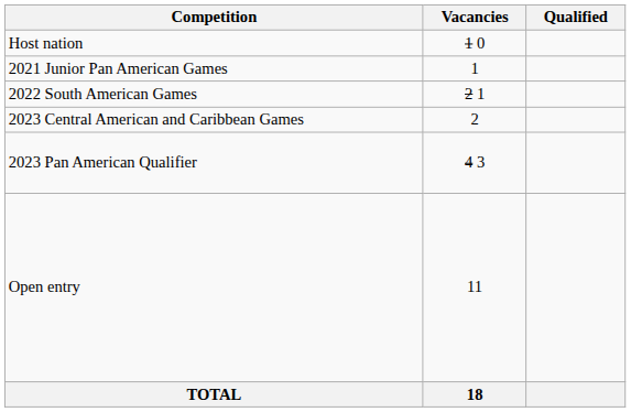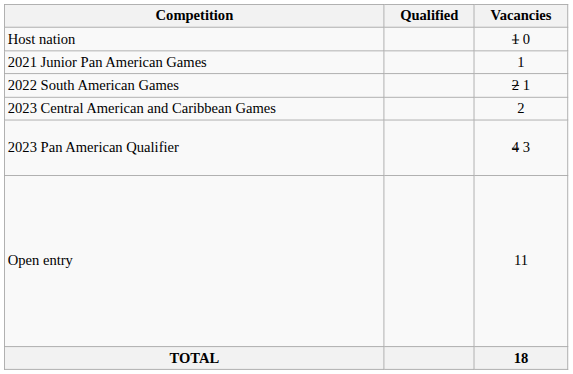columns swapped: Vacancies <-> Qualified
